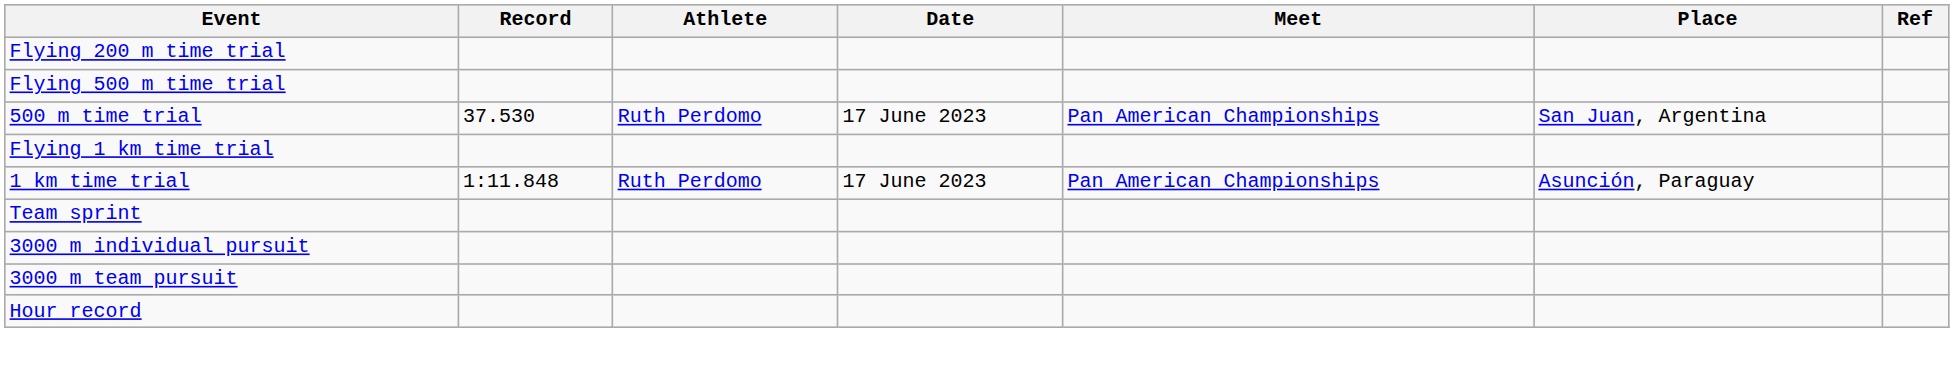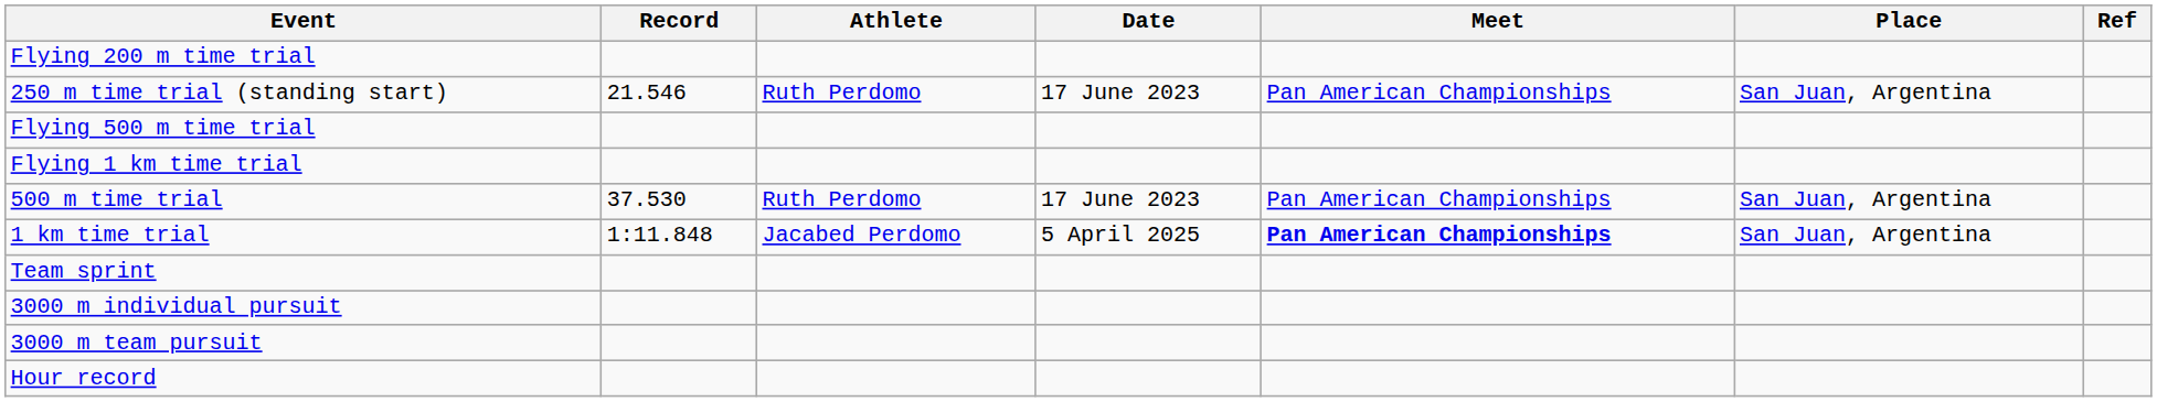+ row: 250 m time trial (standing start) | 21.546 | Ruth Perdomo | 17 June 2023 | Pan American Championships | San Juan, Argentina
rows swapped: 500 m time trial <-> Flying 1 km time trial
1 km time trial | Athlete: Ruth Perdomo -> Jacabed Perdomo
1 km time trial | Date: 17 June 2023 -> 5 April 2025
1 km time trial | Meet: normal -> bold
1 km time trial | Place: Asunción, Paraguay -> San Juan, Argentina
